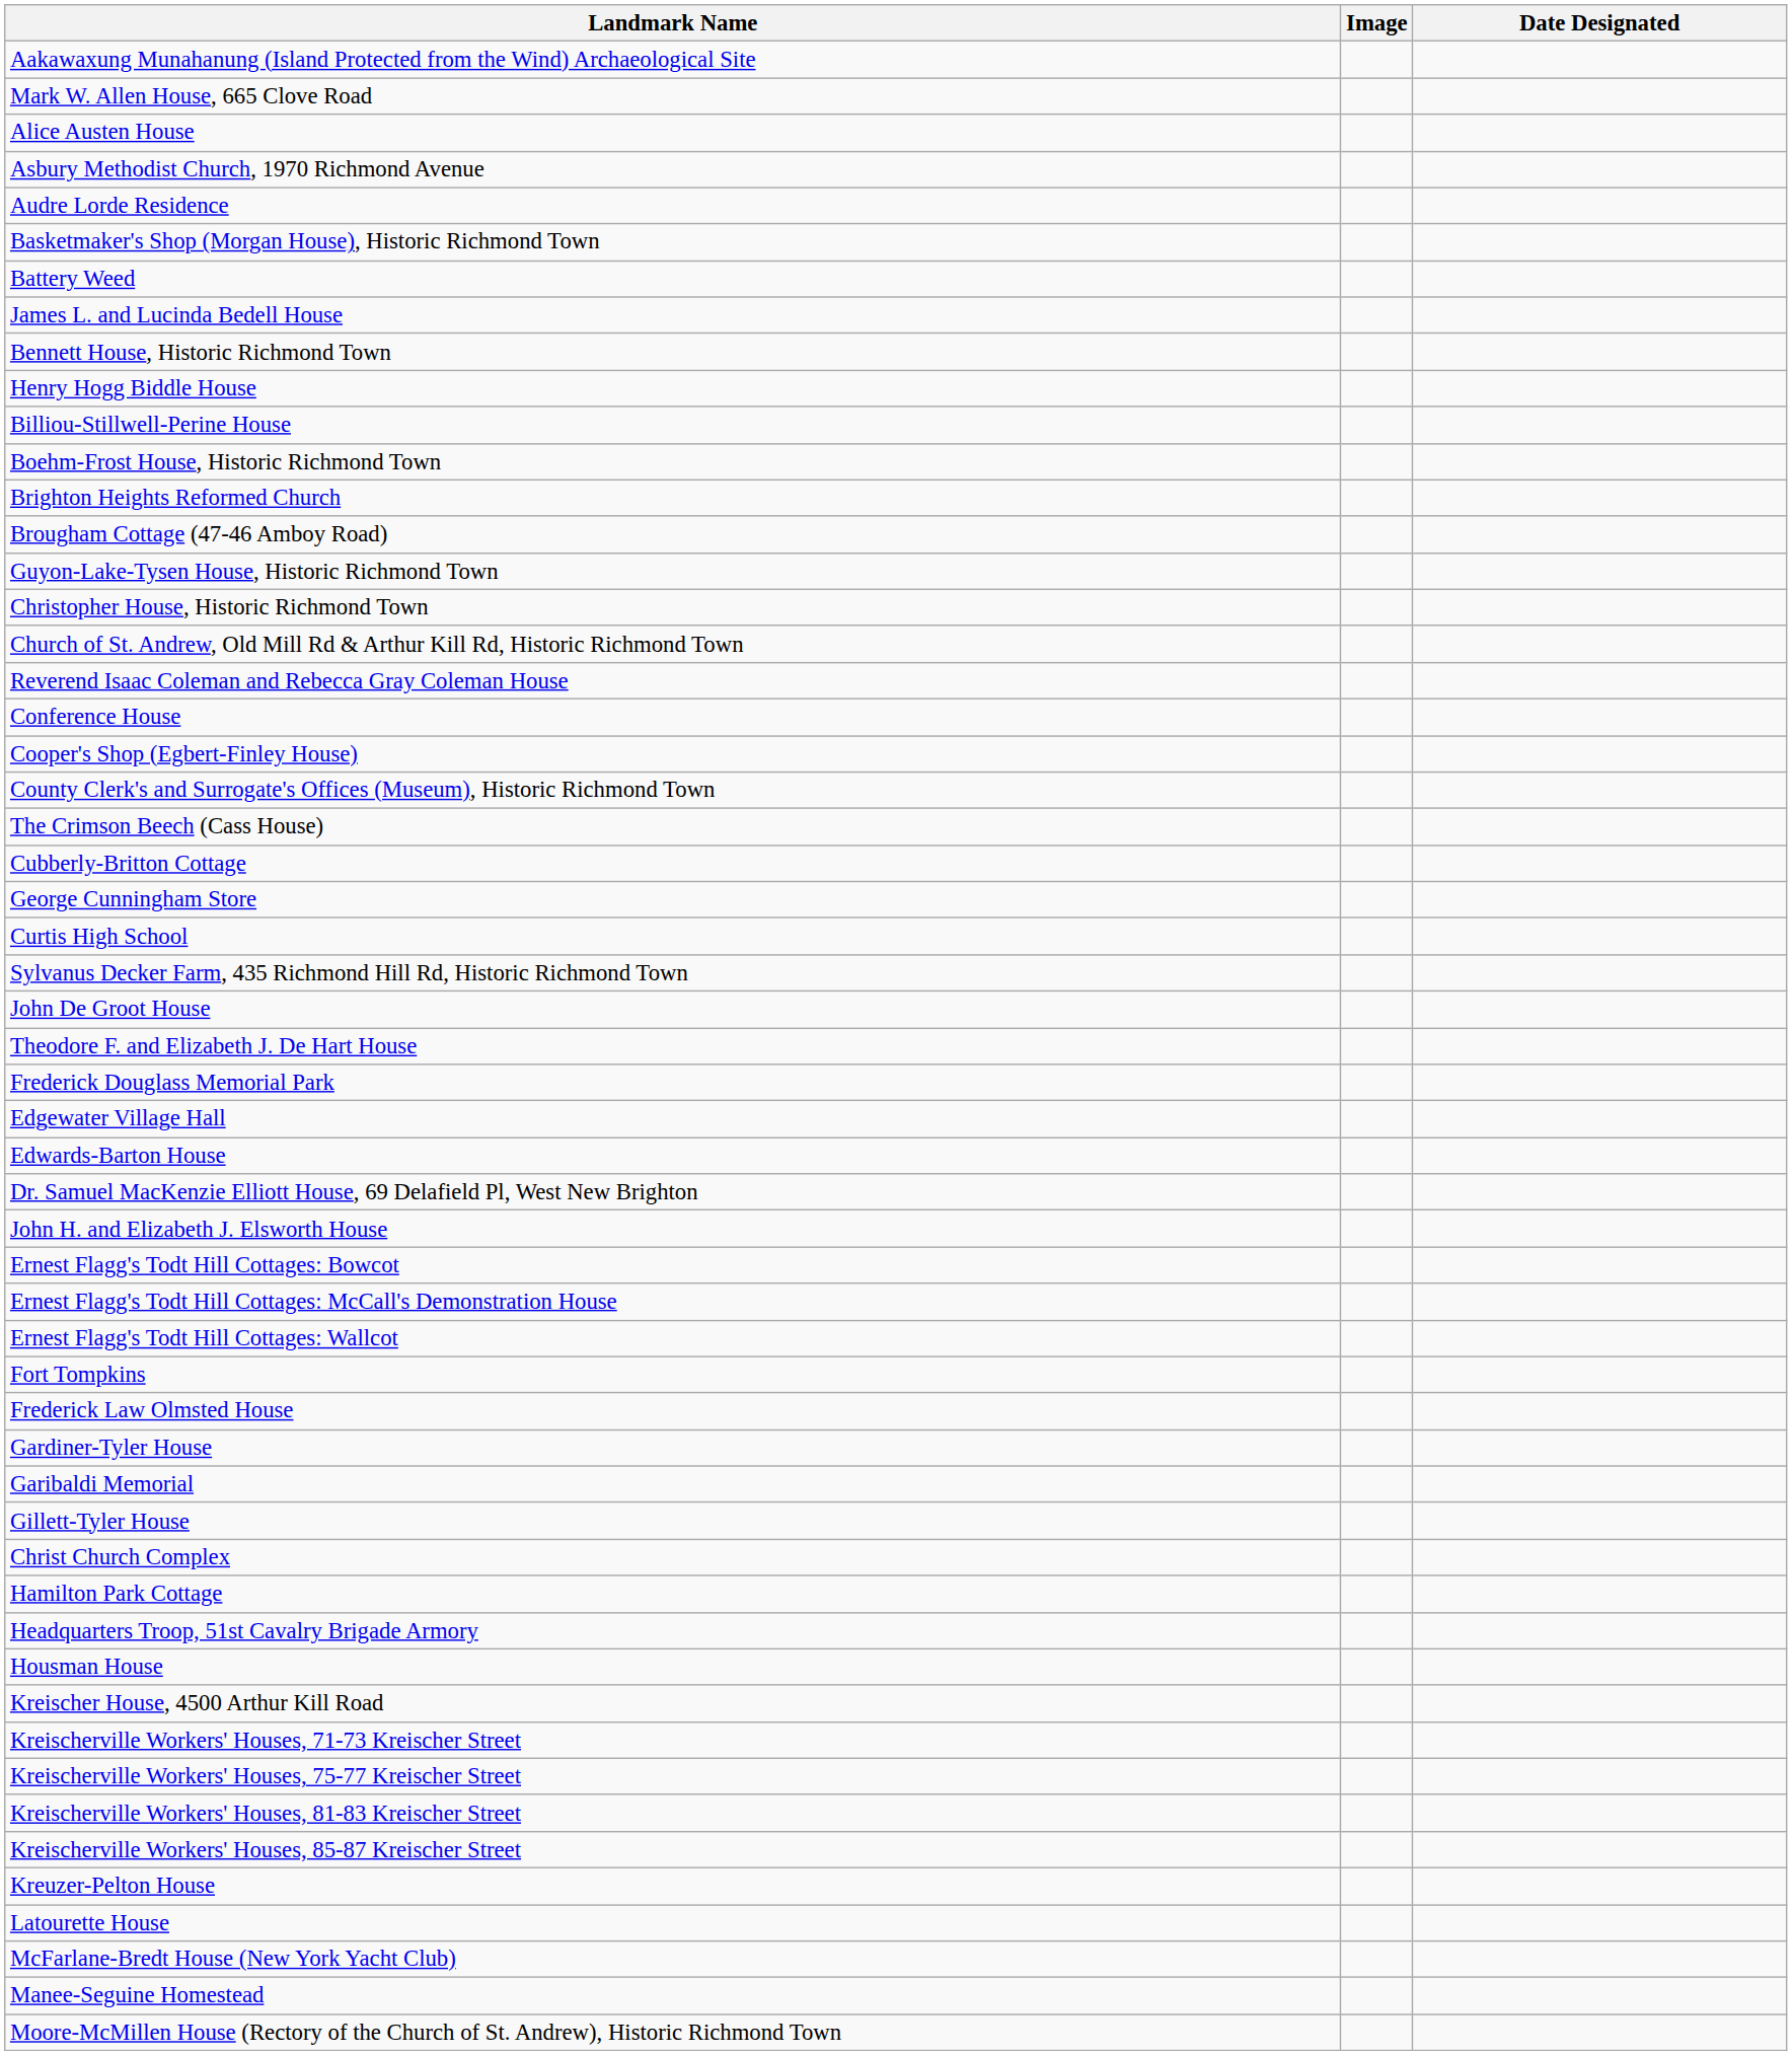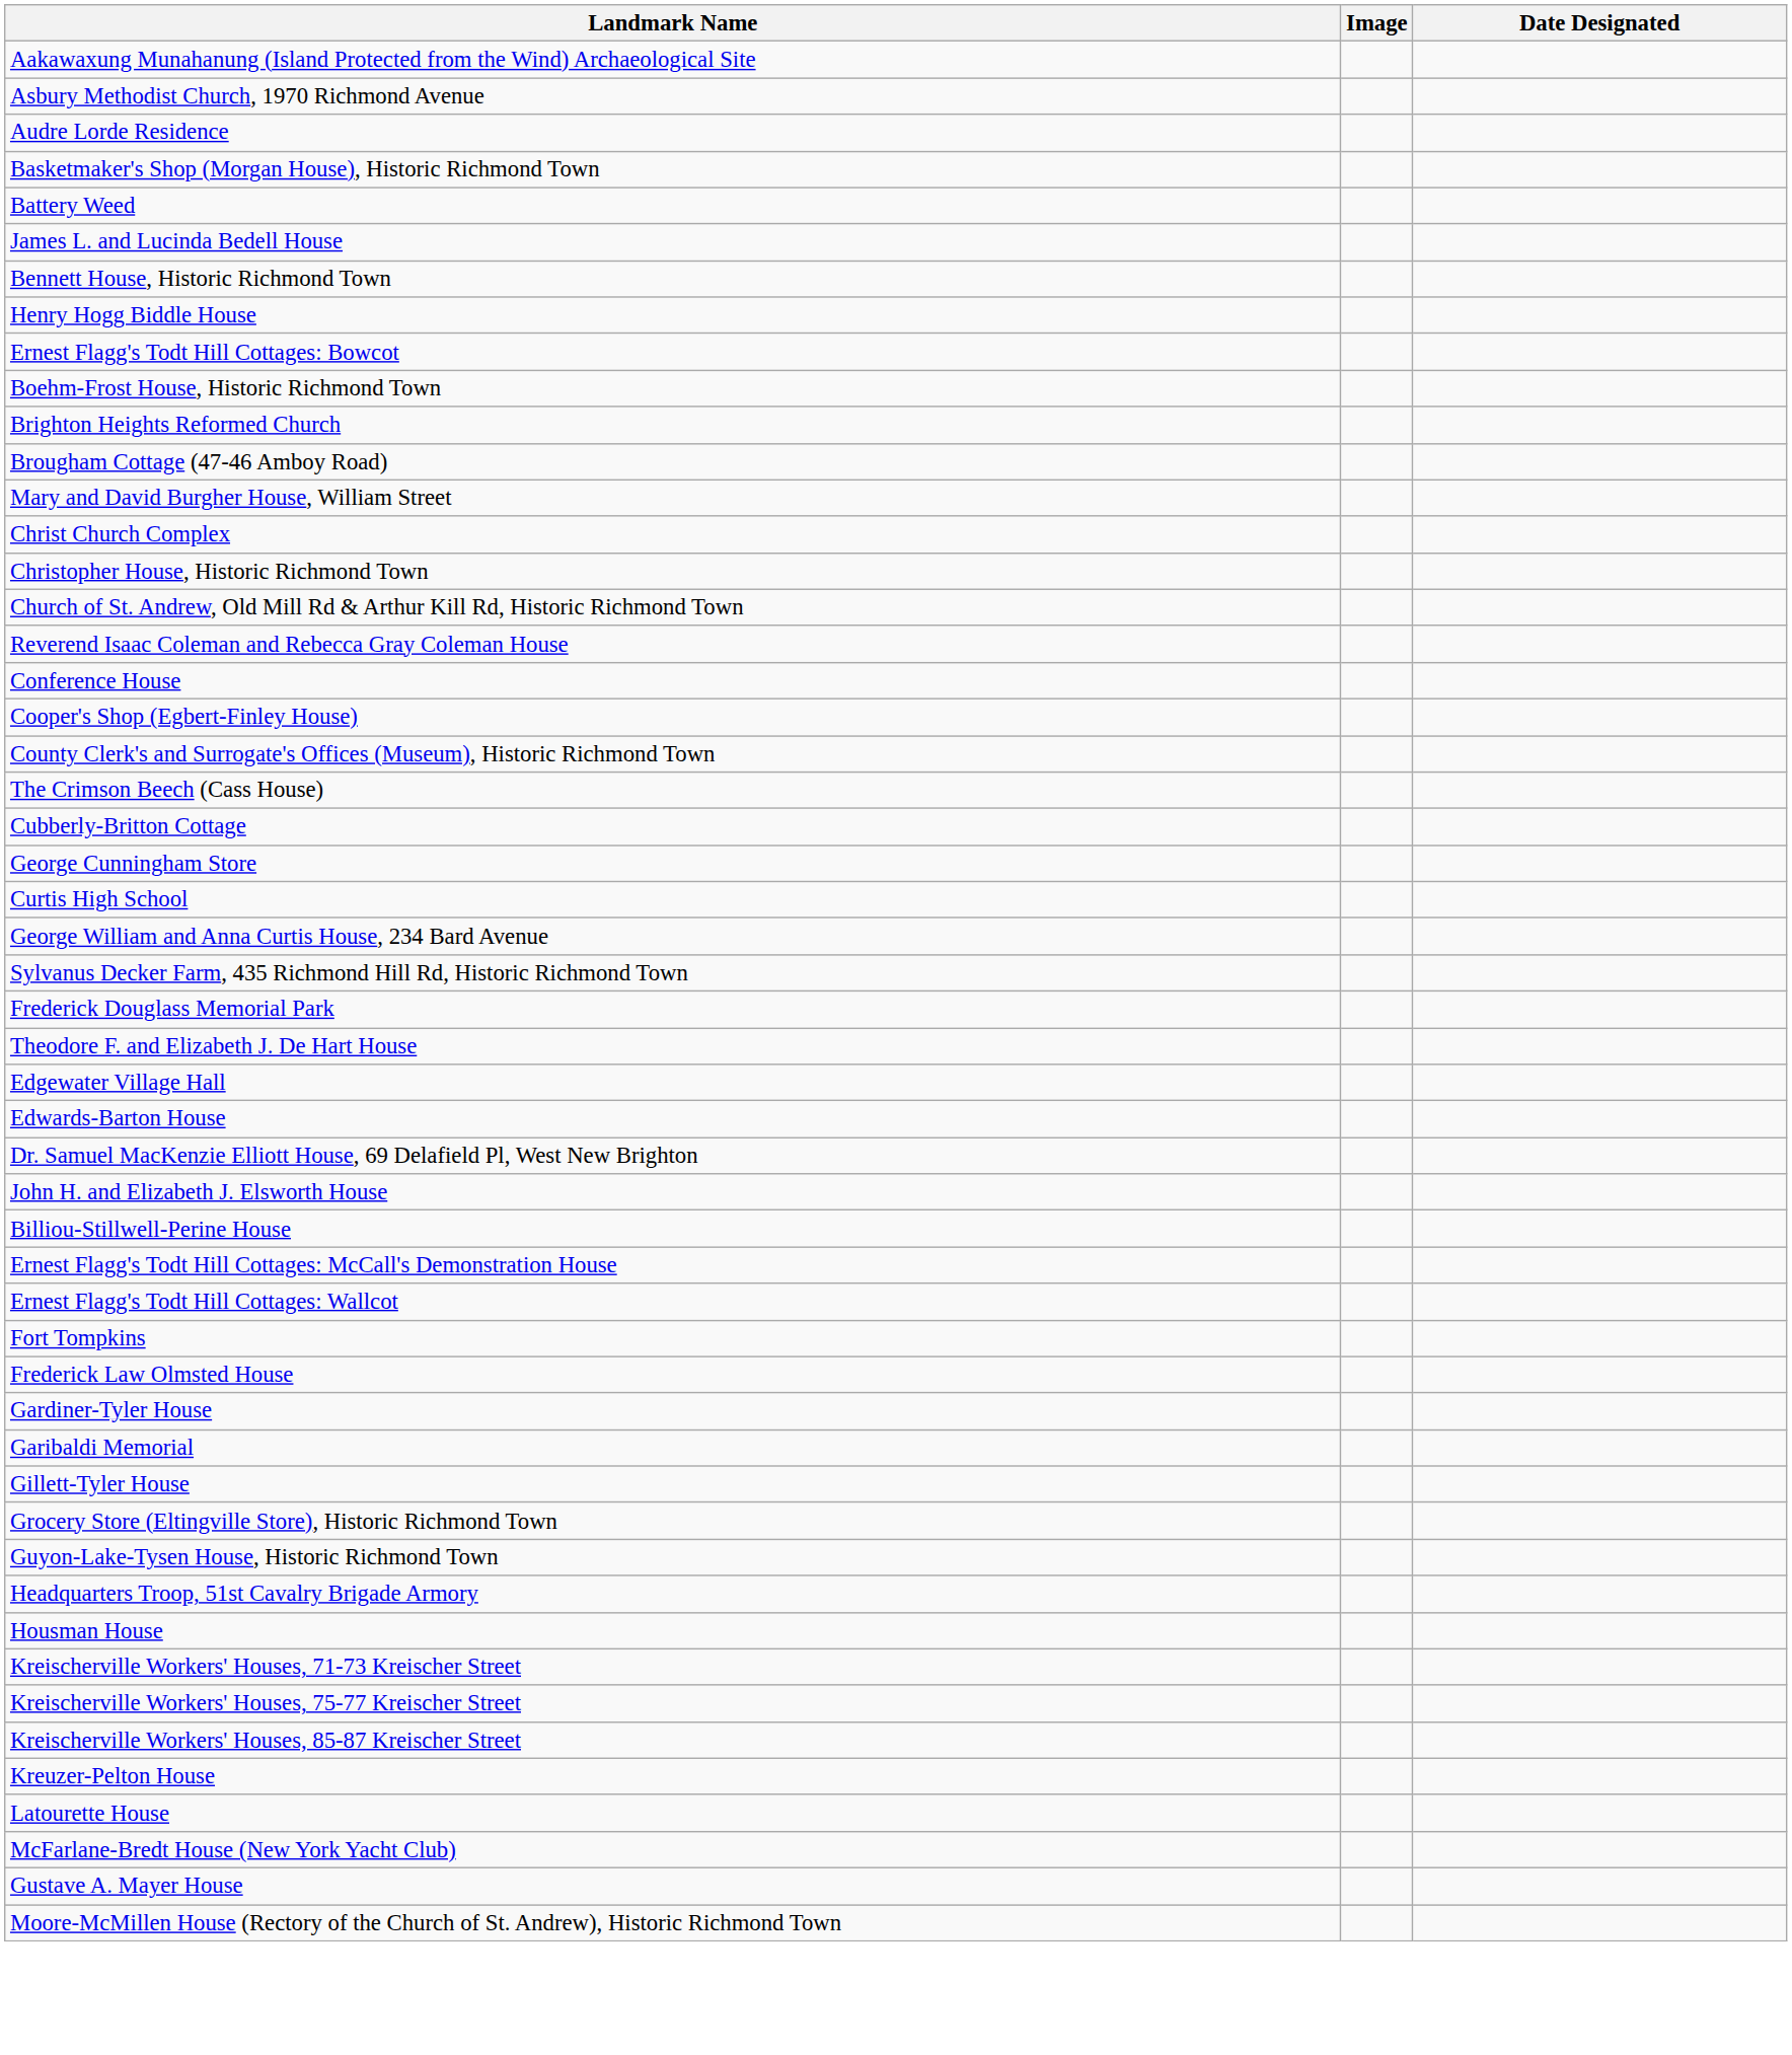- row: Mark W. Allen House, 665 Clove Road
- row: Alice Austen House
rows swapped: Billiou-Stillwell-Perine House <-> Ernest Flagg's Todt Hill Cottages: Bowcot
+ row: Mary and David Burgher House, William Street
rows swapped: Christ Church Complex <-> Guyon-Lake-Tysen House, Historic Richmond Town
+ row: George William and Anna Curtis House, 234 Bard Avenue
- row: John De Groot House
rows swapped: Theodore F. and Elizabeth J. De Hart House <-> Frederick Douglass Memorial Park
+ row: Grocery Store (Eltingville Store), Historic Richmond Town
- row: Hamilton Park Cottage
- row: Kreischer House, 4500 Arthur Kill Road
- row: Kreischerville Workers' Houses, 81-83 Kreischer Street
- row: Manee-Seguine Homestead
+ row: Gustave A. Mayer House
